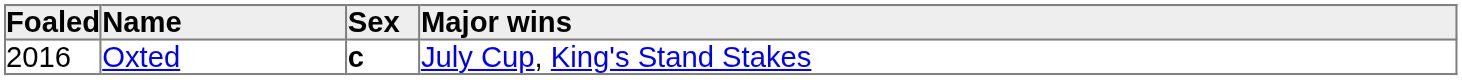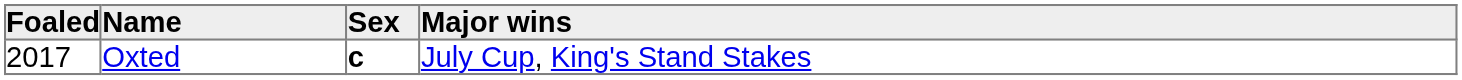Oxted | Foaled: 2016 -> 2017
